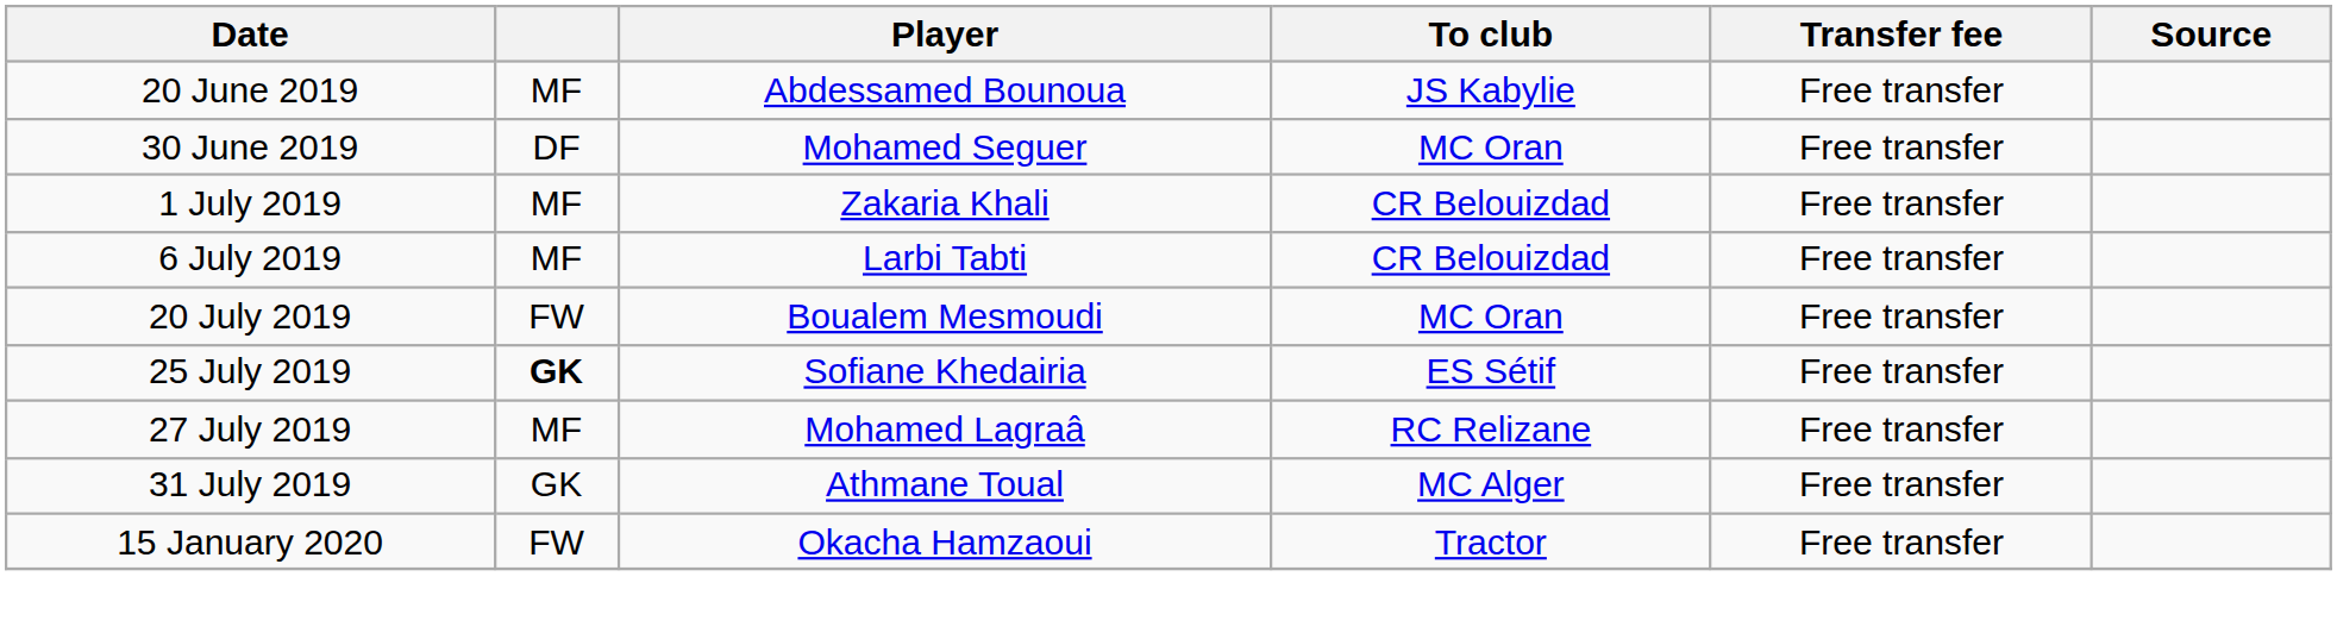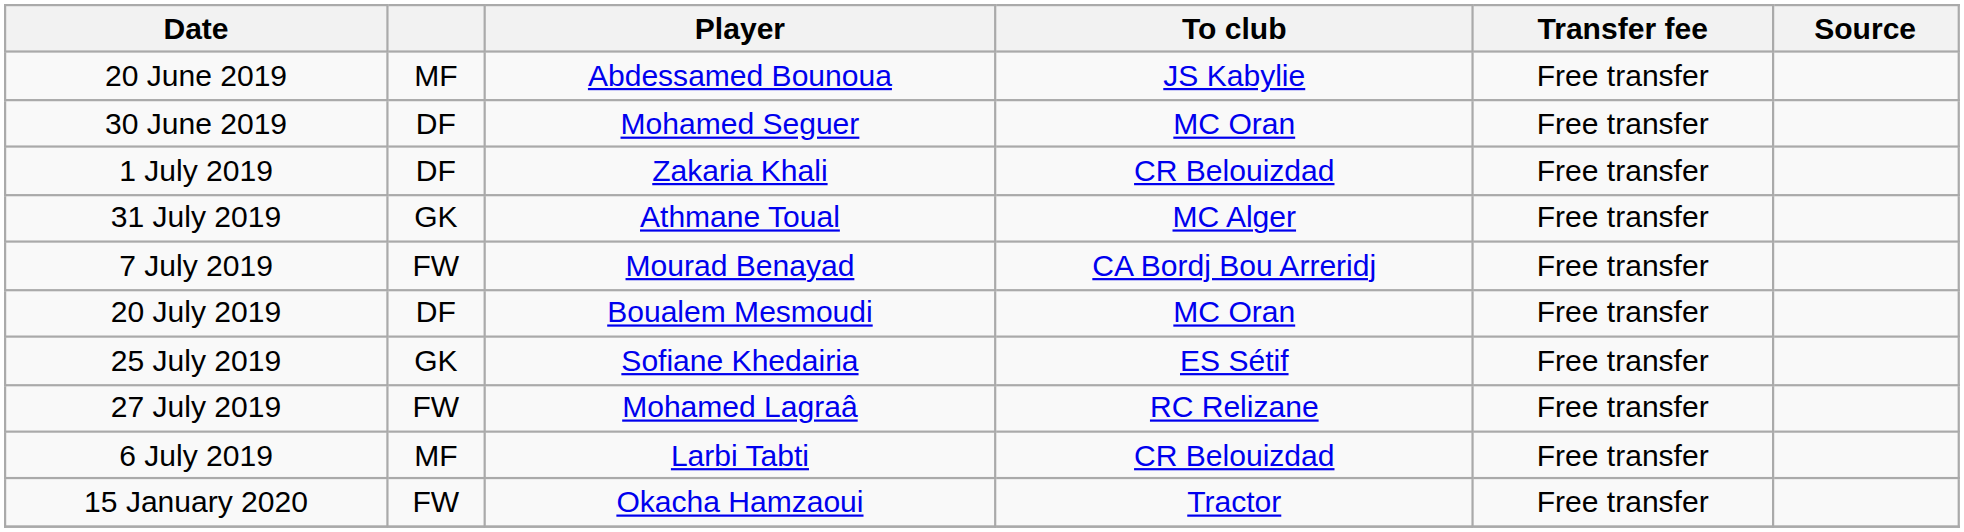1 July 2019 | column 2: MF -> DF
rows swapped: 6 July 2019 <-> 31 July 2019
+ row: 7 July 2019 | FW | Mourad Benayad | CA Bordj Bou Arreridj | Free transfer
20 July 2019 | column 2: FW -> DF
25 July 2019 | column 2: bold -> normal
27 July 2019 | column 2: MF -> FW
